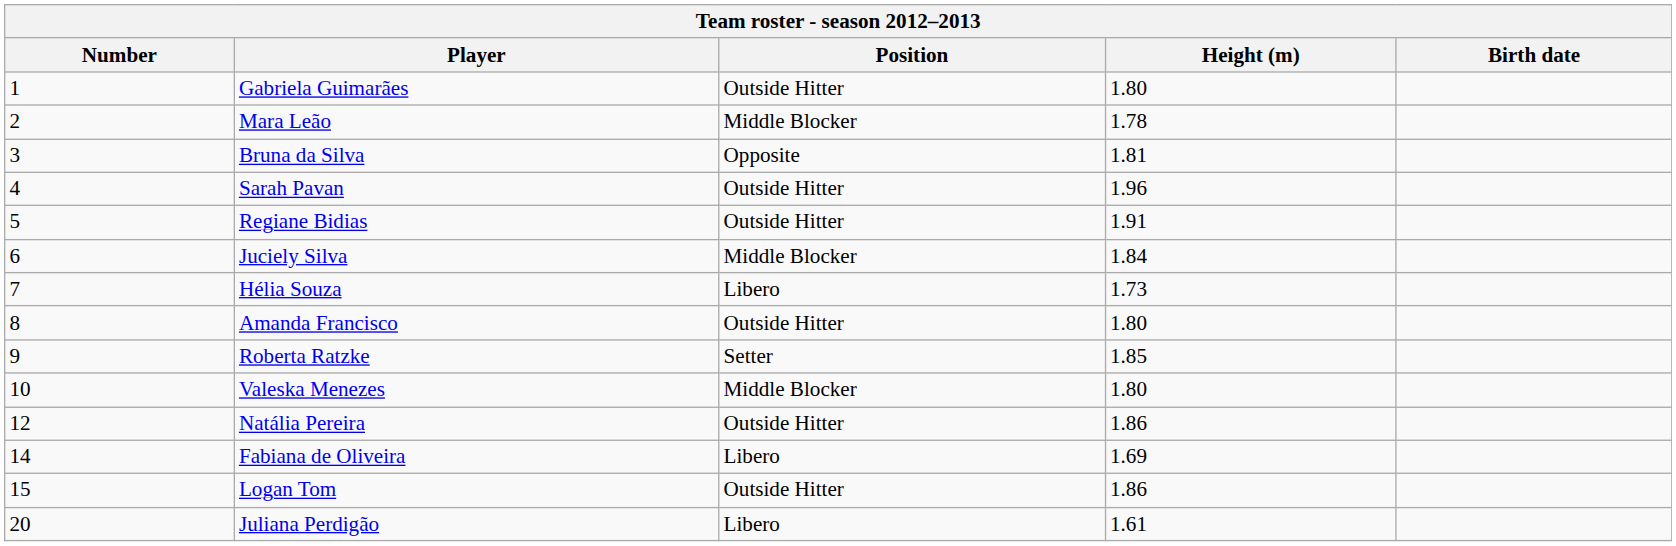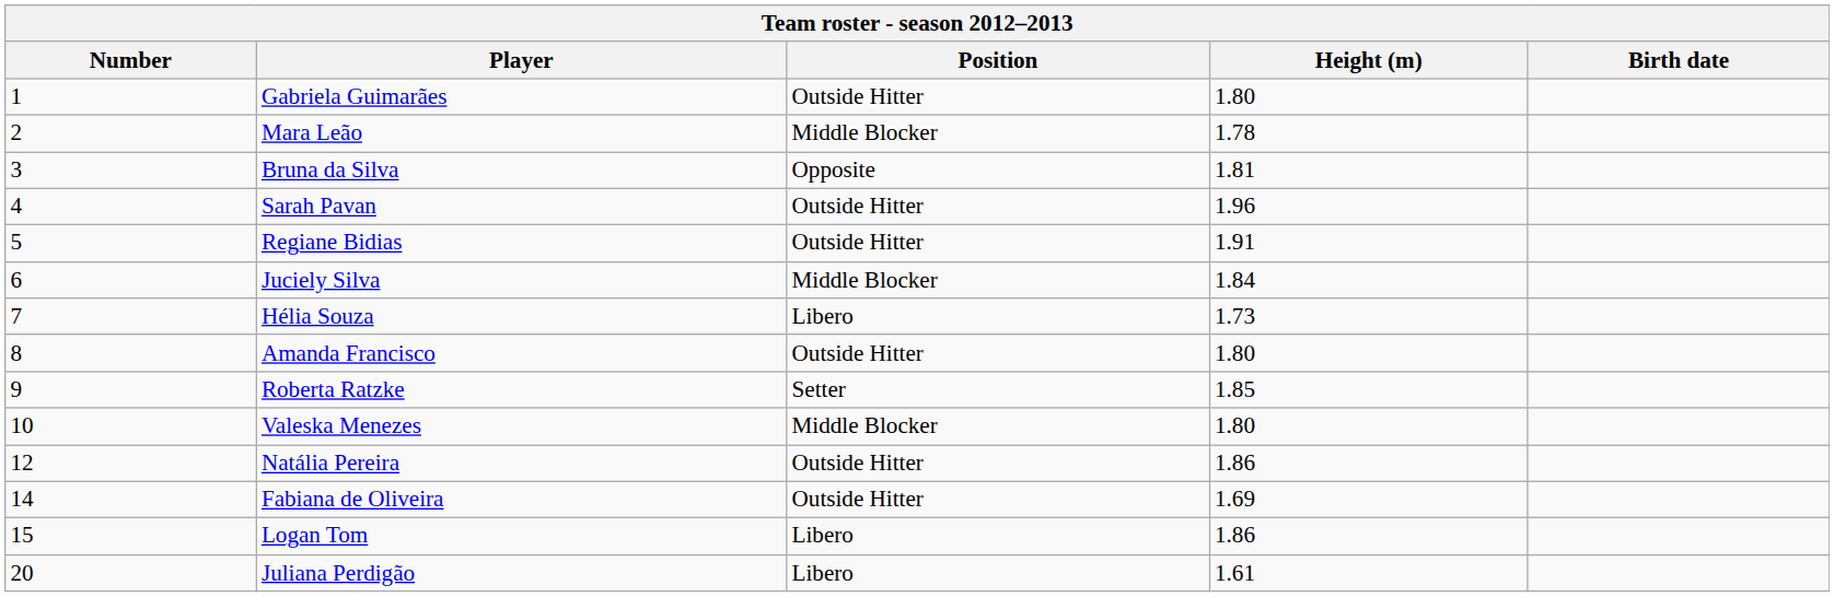Fabiana de Oliveira | Position: Libero -> Outside Hitter
Logan Tom | Position: Outside Hitter -> Libero
